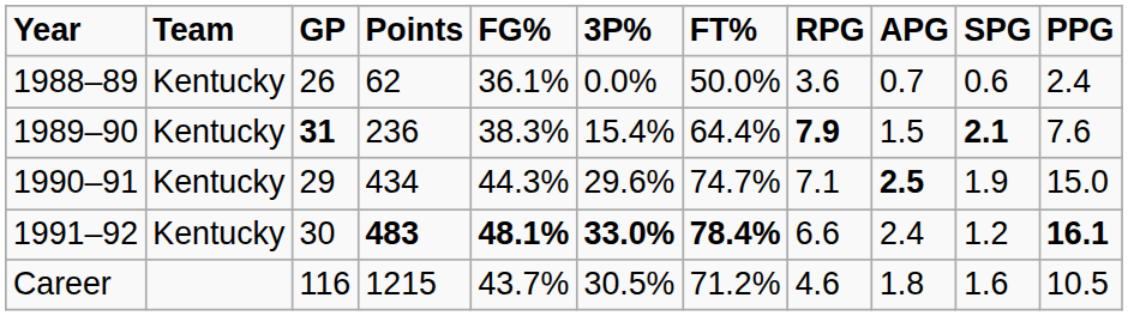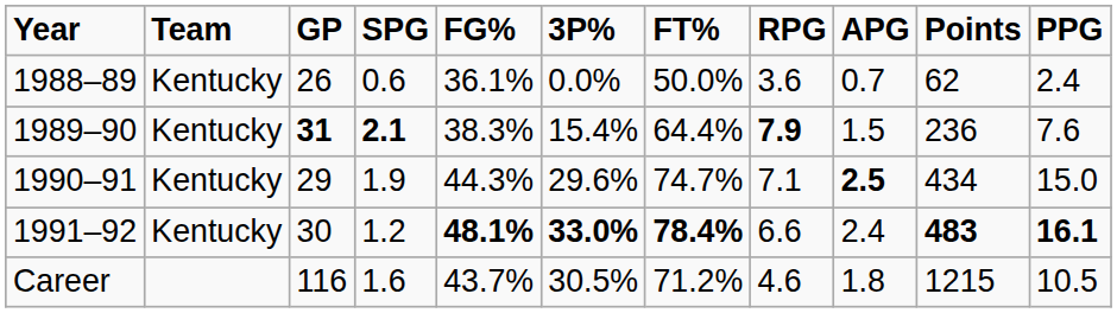columns swapped: Points <-> SPG
